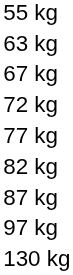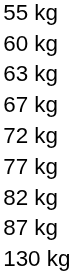+ row: 60 kg
- row: 97 kg
